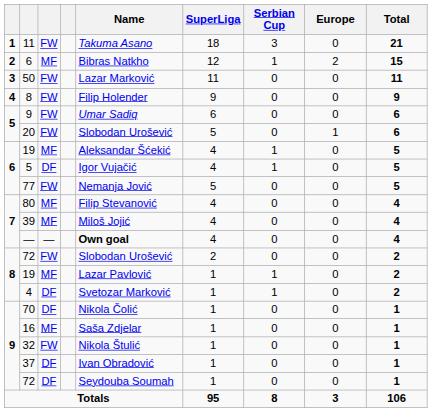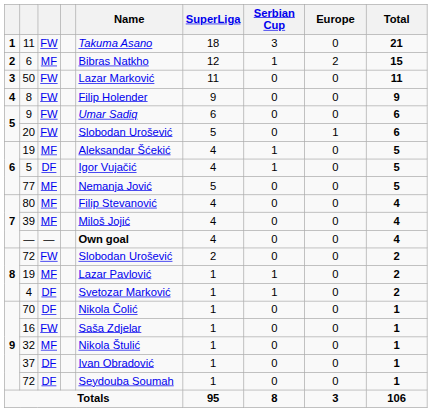77 | column 3: FW -> MF
16 | column 3: MF -> FW
32 | column 3: FW -> MF
